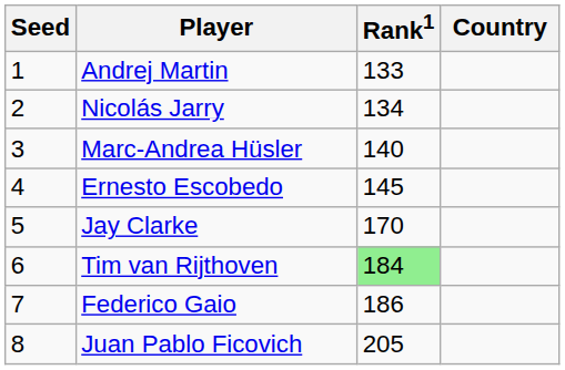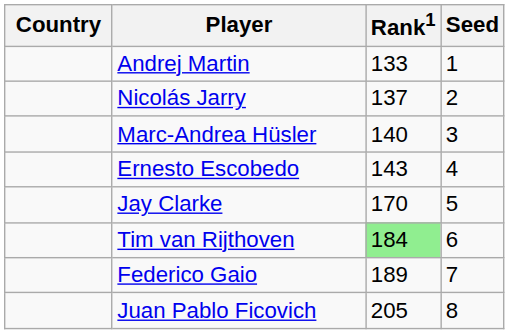columns swapped: Country <-> Seed
Nicolás Jarry | Rank1: 134 -> 137
Ernesto Escobedo | Rank1: 145 -> 143
Federico Gaio | Rank1: 186 -> 189
